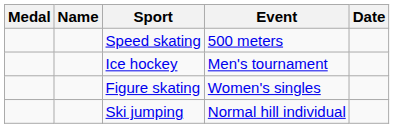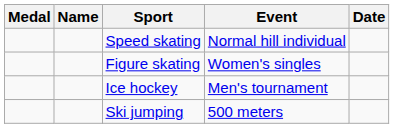Speed skating | Event: 500 meters -> Normal hill individual
rows swapped: Figure skating <-> Ice hockey
Ski jumping | Event: Normal hill individual -> 500 meters
